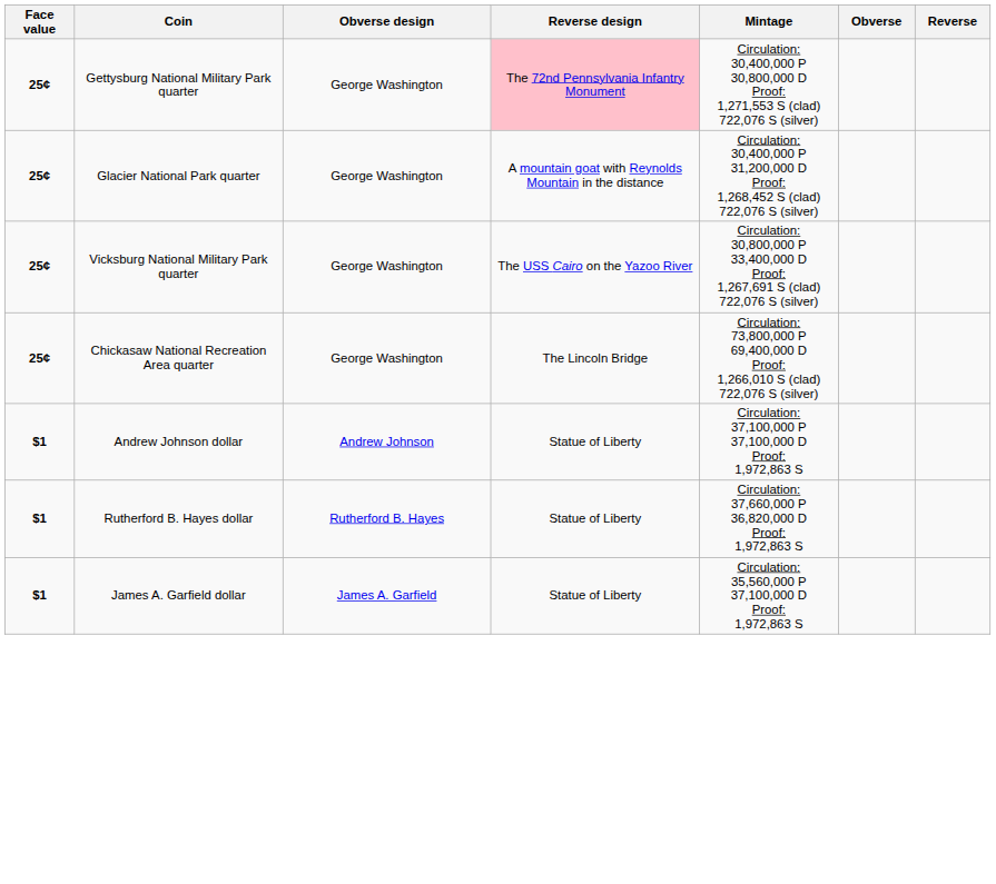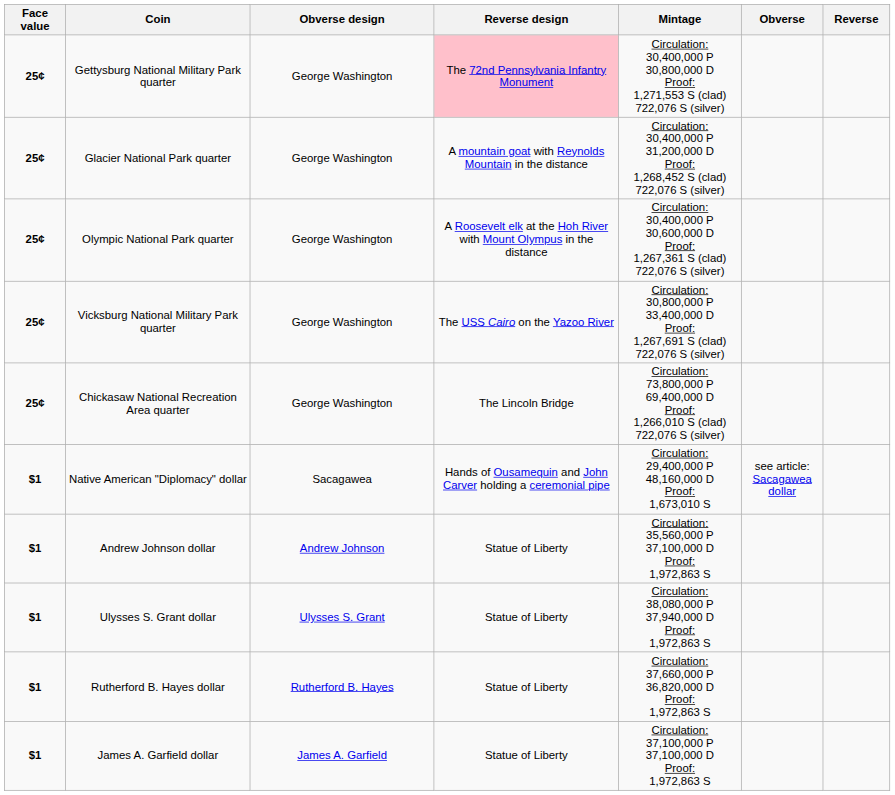+ row: 25¢ | Olympic National Park quarter | George Washington | A Roosevelt elk at the Hoh River with Mount Olympus in the distance | Circulation: 30,400,000 P 30,600,000 D Proof: 1,267,361 S (clad) 722,076 S (silver)
+ row: $1 | Native American "Diplomacy" dollar | Sacagawea | Hands of Ousamequin and John Carver holding a ceremonial pipe | Circulation: 29,400,000 P 48,160,000 D Proof: 1,673,010 S | see article: Sacagawea dollar
Andrew Johnson dollar | Mintage: Circulation: 37,100,000 P 37,100,000 D Proof: 1,972,863 S -> Circulation: 35,560,000 P 37,100,000 D Proof: 1,972,863 S
+ row: $1 | Ulysses S. Grant dollar | Ulysses S. Grant | Statue of Liberty | Circulation: 38,080,000 P 37,940,000 D Proof: 1,972,863 S
James A. Garfield dollar | Mintage: Circulation: 35,560,000 P 37,100,000 D Proof: 1,972,863 S -> Circulation: 37,100,000 P 37,100,000 D Proof: 1,972,863 S
